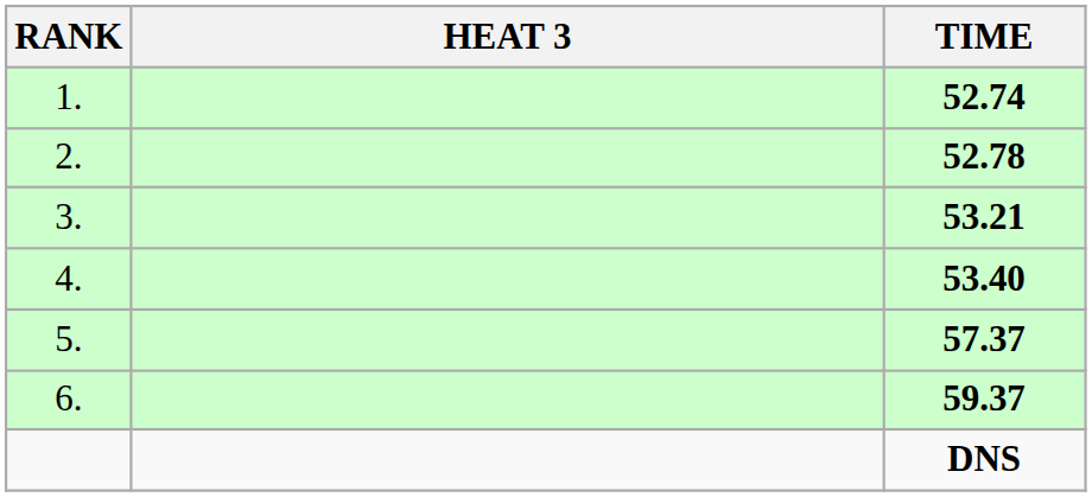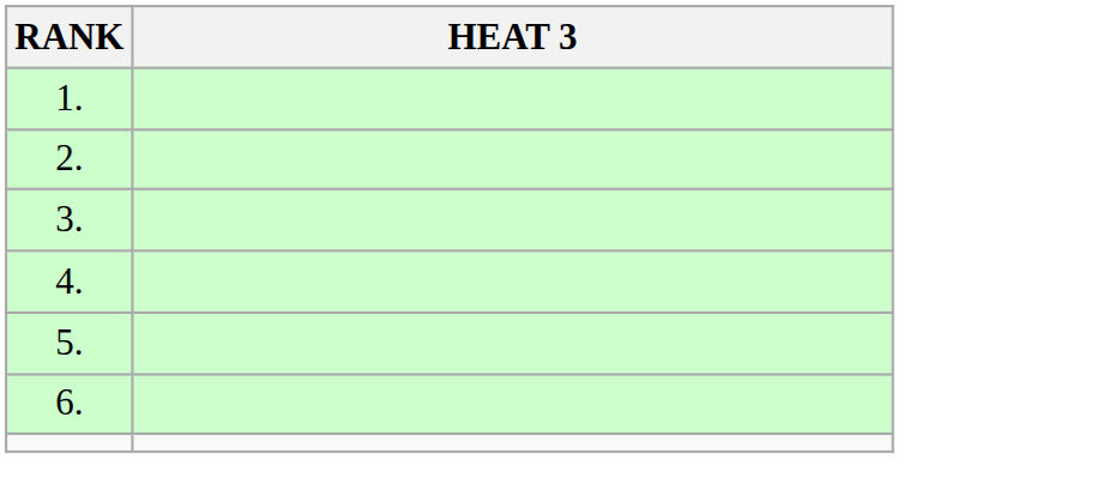- column: TIME | 52.74 | 52.78 | 53.21 | 53.40 | 57.37 | 59.37 | DNS
